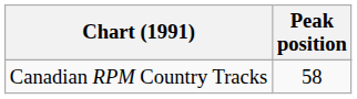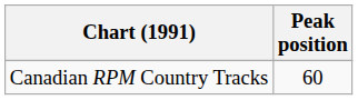Canadian RPM Country Tracks | Peak position: 58 -> 60
